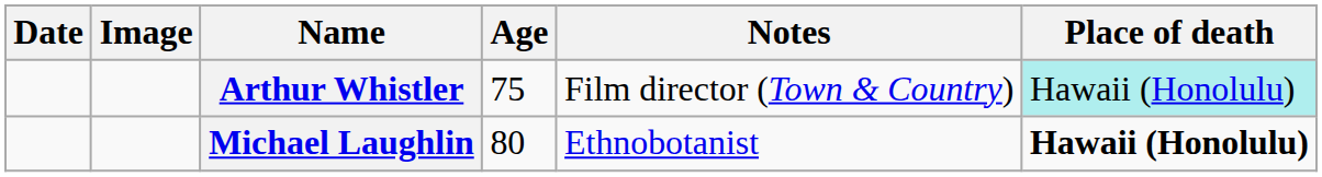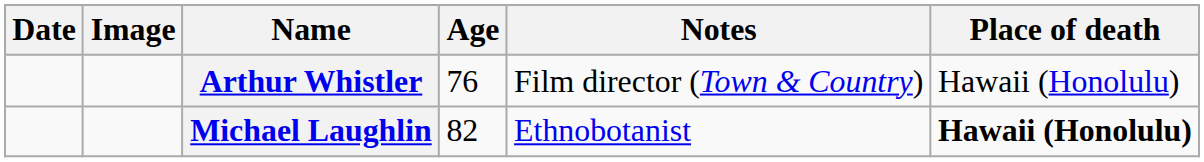Arthur Whistler | Age: 75 -> 76
Arthur Whistler | Place of death: paleturquoise background -> no background
Michael Laughlin | Age: 80 -> 82
